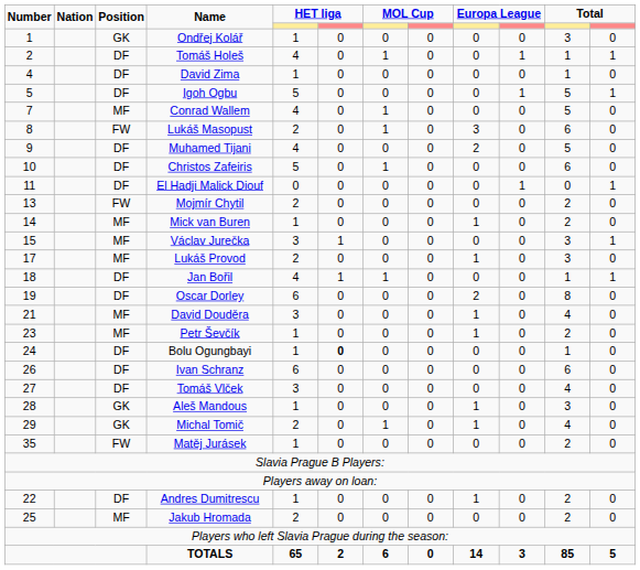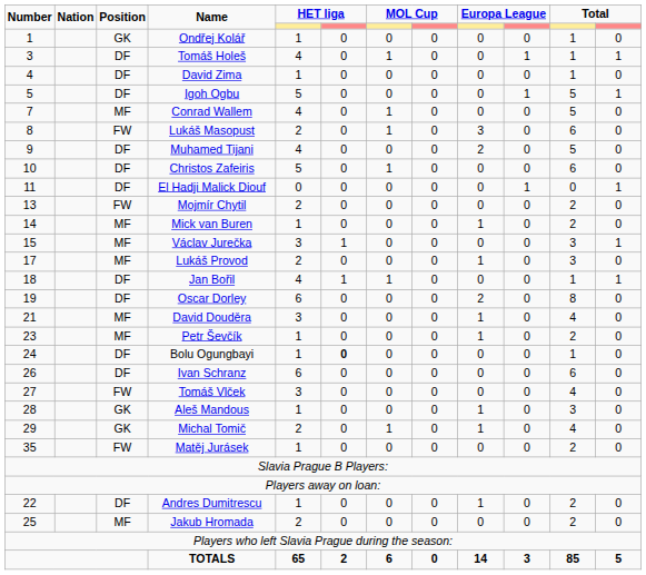Ondřej Kolář | column 11: 3 -> 1
Tomáš Holeš | Number: 2 -> 3
Tomáš Vlček | Position: DF -> FW
